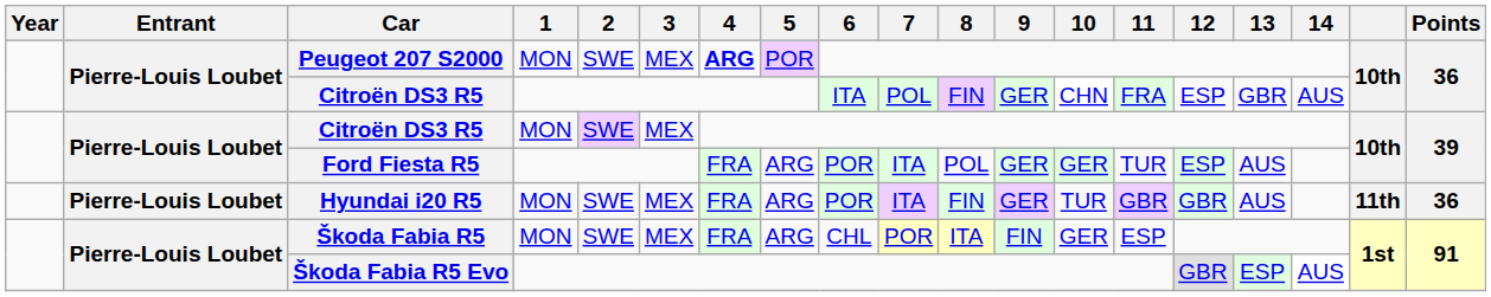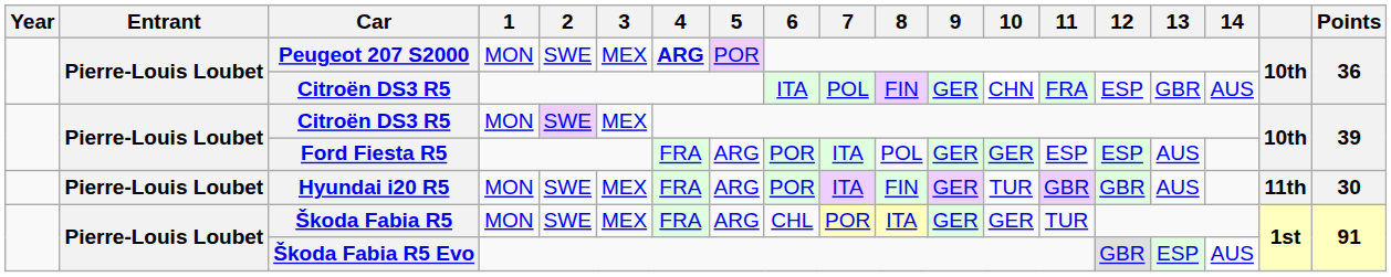Ford Fiesta R5 | 11: TUR -> ESP
Hyundai i20 R5 | Points: 36 -> 30
Škoda Fabia R5 | 9: FIN -> GER
Škoda Fabia R5 | 11: ESP -> TUR
